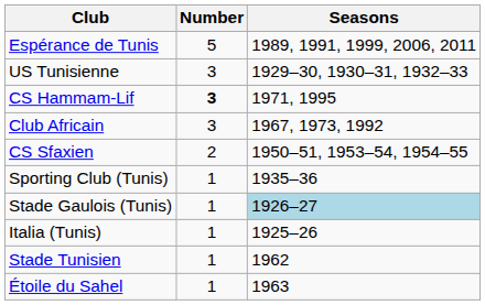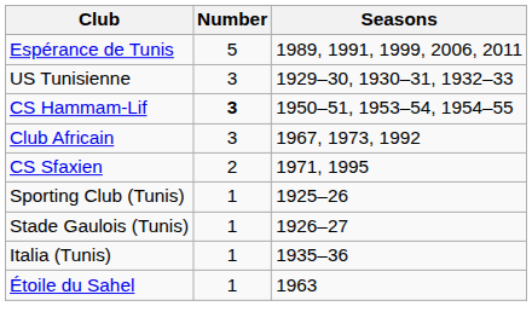CS Hammam-Lif | Seasons: 1971, 1995 -> 1950–51, 1953–54, 1954–55
CS Sfaxien | Seasons: 1950–51, 1953–54, 1954–55 -> 1971, 1995
Sporting Club (Tunis) | Seasons: 1935–36 -> 1925–26
Stade Gaulois (Tunis) | Seasons: lightblue background -> no background
Italia (Tunis) | Seasons: 1925–26 -> 1935–36
- row: Stade Tunisien | 1 | 1962
